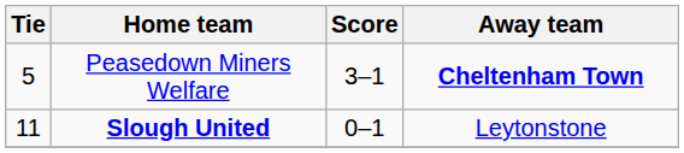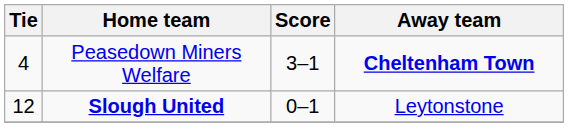Peasedown Miners Welfare | Tie: 5 -> 4
Slough United | Tie: 11 -> 12
